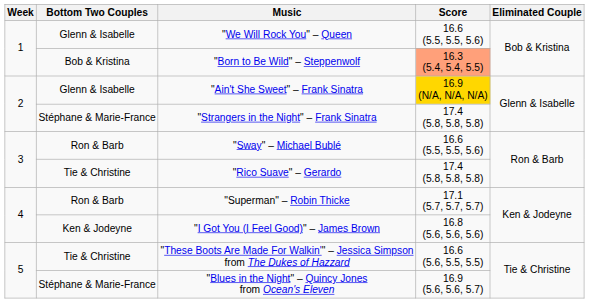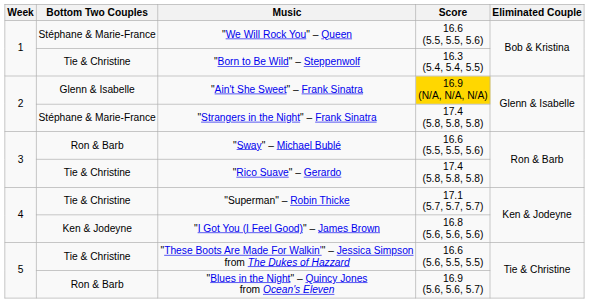"We Will Rock You" – Queen | Bottom Two Couples: Glenn & Isabelle -> Stéphane & Marie-France
"Born to Be Wild" – Steppenwolf | Bottom Two Couples: Bob & Kristina -> Tie & Christine
"Born to Be Wild" – Steppenwolf | Score: lightsalmon background -> no background
"Superman" – Robin Thicke | Bottom Two Couples: Ron & Barb -> Tie & Christine
"Blues in the Night" – Quincy Jones from Ocean's Eleven | Bottom Two Couples: Stéphane & Marie-France -> Ron & Barb
